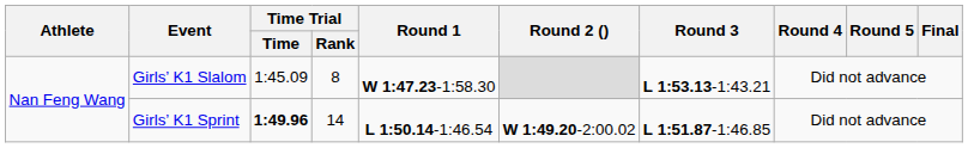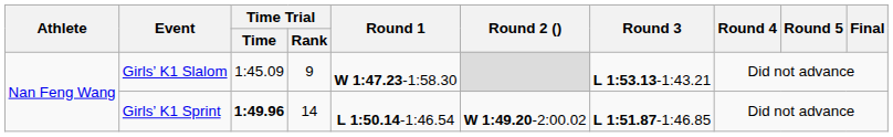Girls’ K1 Slalom | Time Trial / Rank: 8 -> 9
